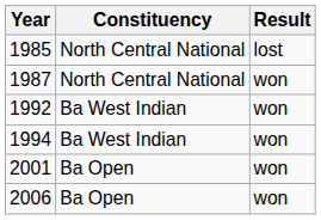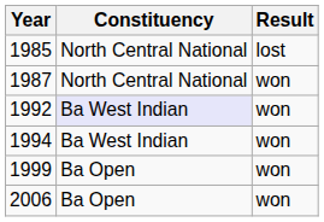1992 | Constituency: no background -> lavender background
+ row: 1999 | Ba Open | won
- row: 2001 | Ba Open | won
